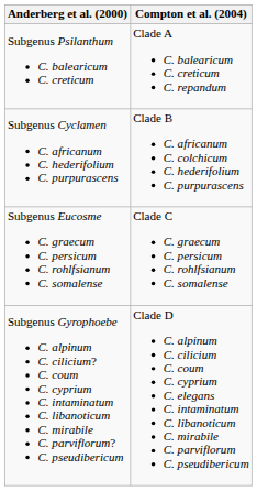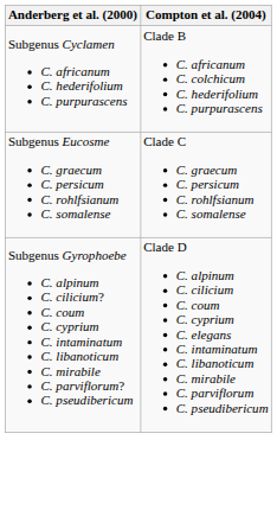- row: Subgenus Psilanthum C. balearicum C. creticum | Clade A C. balearicum C. creticum C. repandum
